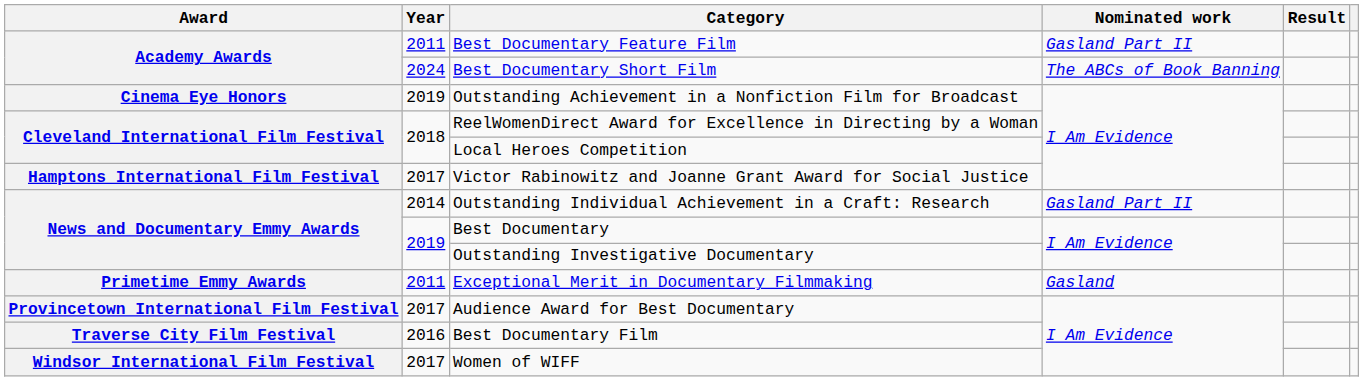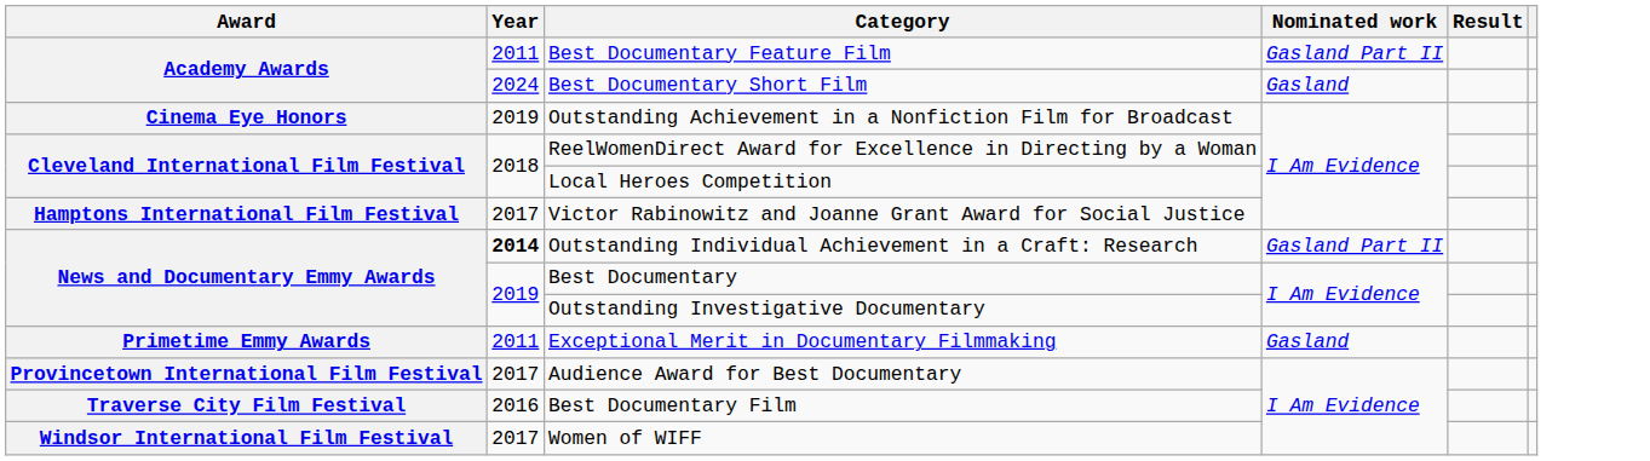Best Documentary Short Film | Nominated work: The ABCs of Book Banning -> Gasland
Outstanding Individual Achievement in a Craft: Research | Year: normal -> bold
